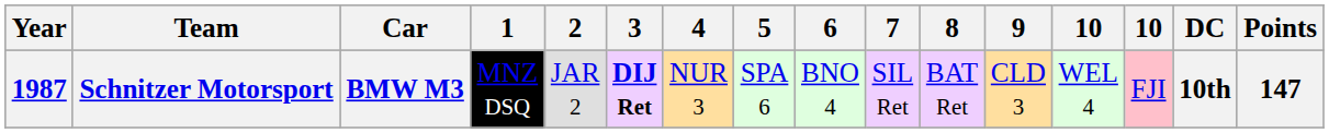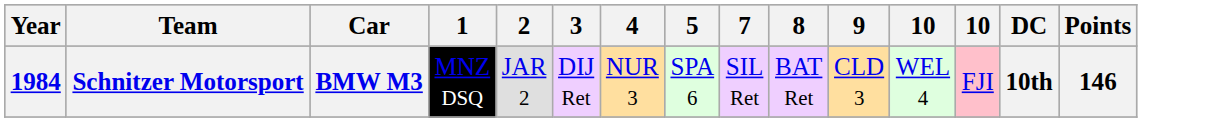- column: 6 | BNO 4
Schnitzer Motorsport | Year: 1987 -> 1984
Schnitzer Motorsport | 3: bold -> normal
Schnitzer Motorsport | Points: 147 -> 146
